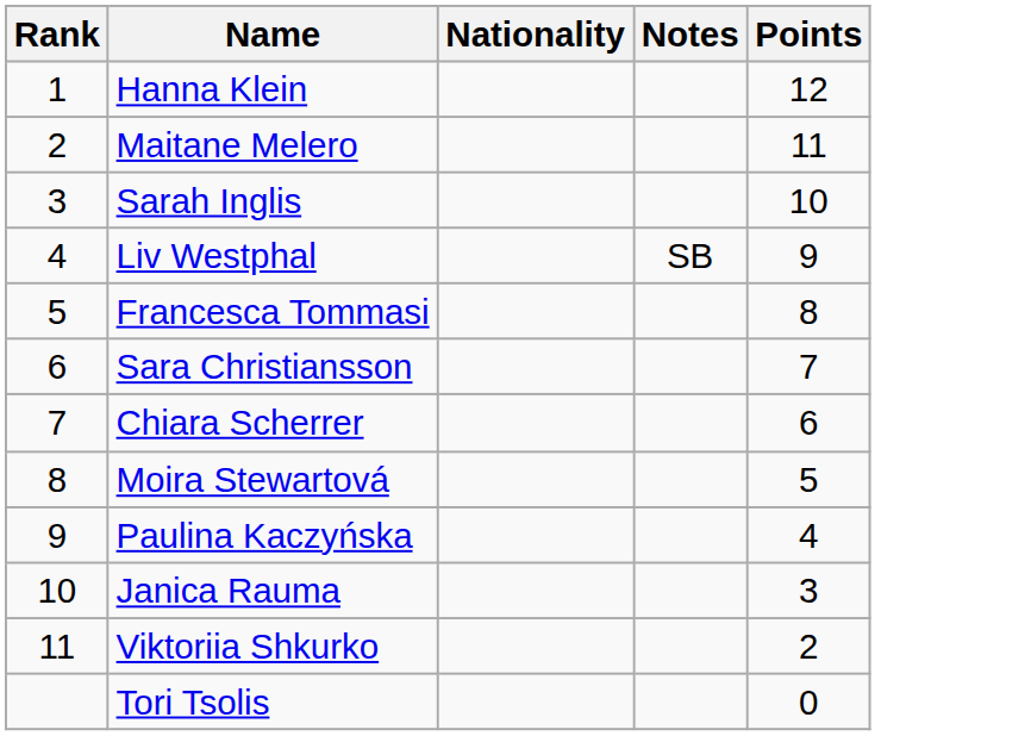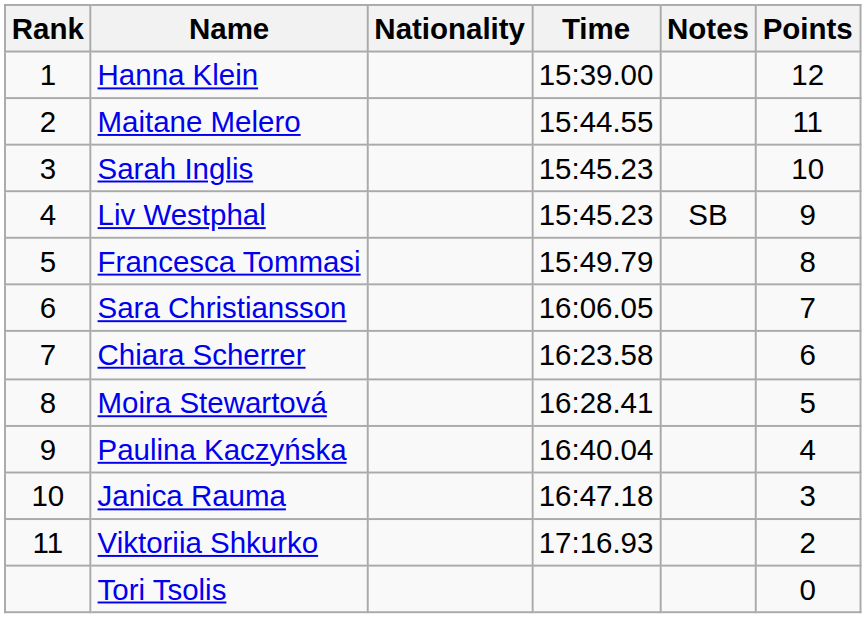+ column: Time | 15:39.00 | 15:44.55 | 15:45.23 | 15:45.23 | 15:49.79 | 16:06.05 | 16:23.58 | 16:28.41 | 16:40.04 | 16:47.18 | 17:16.93
